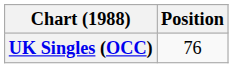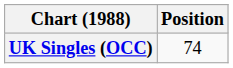UK Singles (OCC) | Position: 76 -> 74
